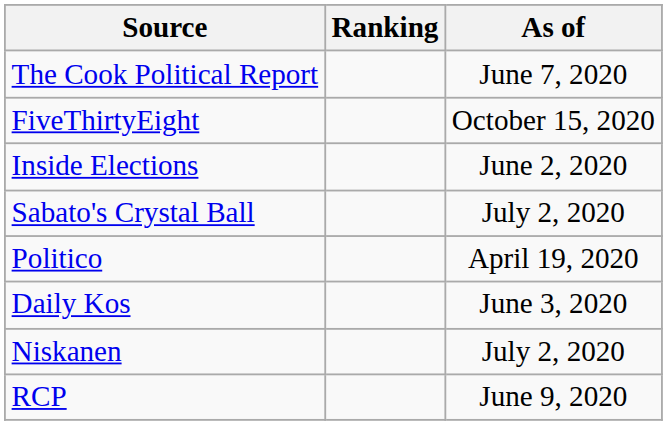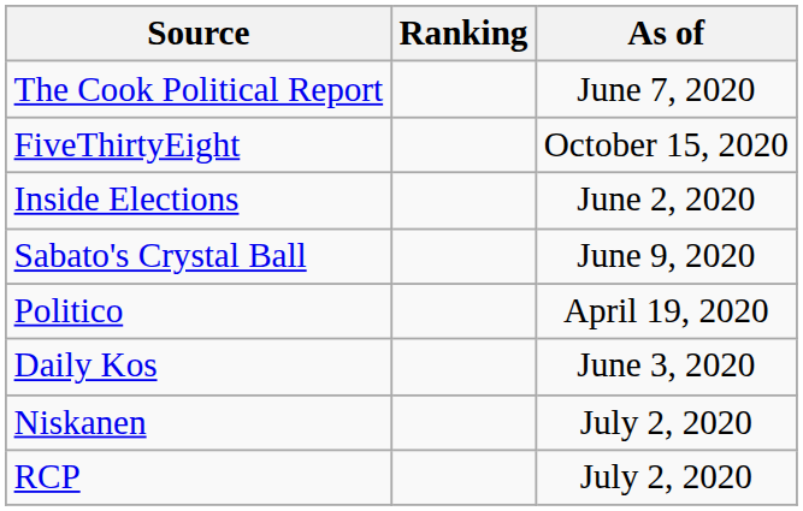Sabato's Crystal Ball | As of: July 2, 2020 -> June 9, 2020
RCP | As of: June 9, 2020 -> July 2, 2020
